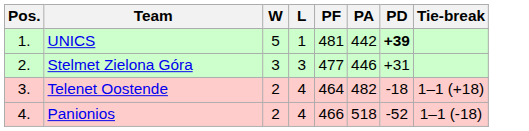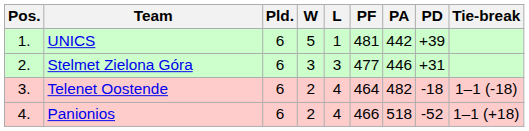+ column: Pld. | 6 | 6 | 6 | 6
UNICS | PD: bold -> normal
Telenet Oostende | Tie-break: 1–1 (+18) -> 1–1 (-18)
Panionios | Tie-break: 1–1 (-18) -> 1–1 (+18)
